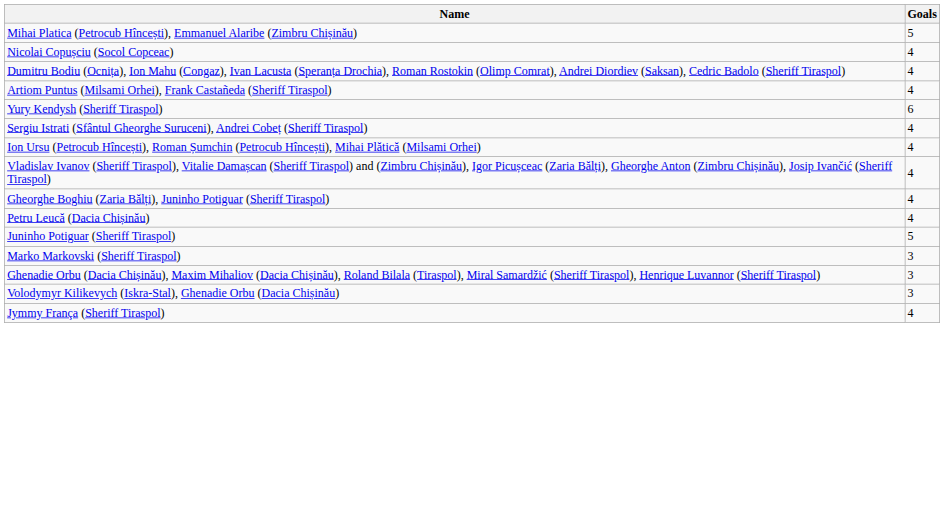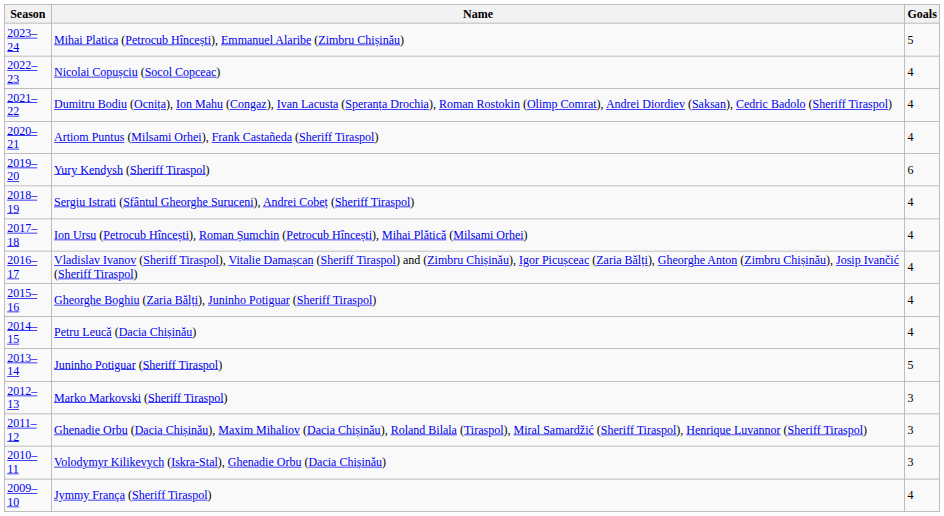+ column: Season | 2023–24 | 2022–23 | 2021–22 | 2020–21 | 2019–20 | 2018–19 | 2017–18 | 2016–17 | 2015–16 | 2014–15 | 2013–14 | 2012–13 | 2011–12 | 2010–11 | 2009–10
